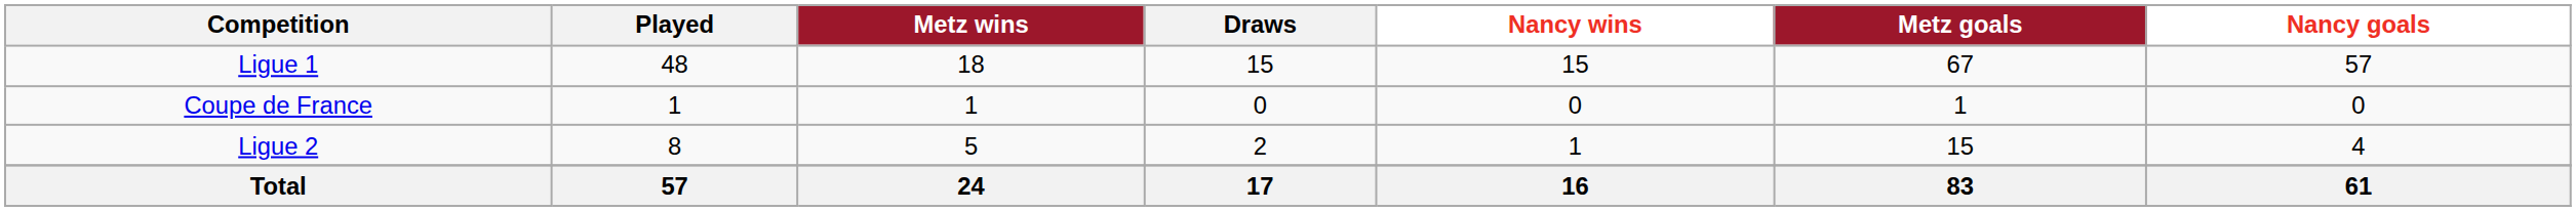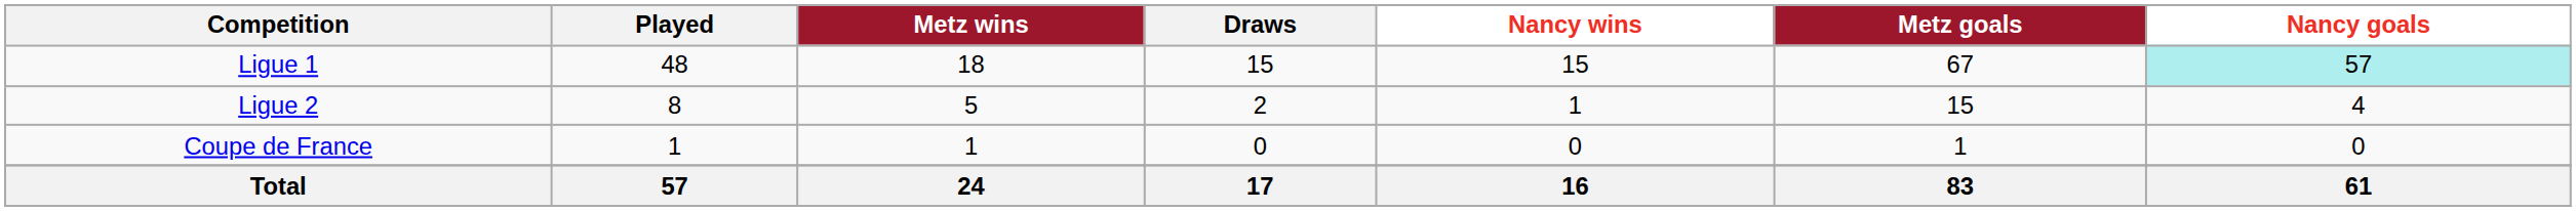Ligue 1 | Nancy goals: no background -> paleturquoise background
rows swapped: Ligue 2 <-> Coupe de France
